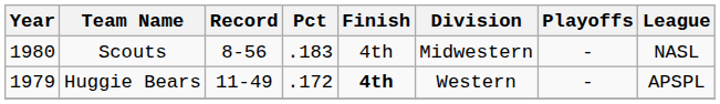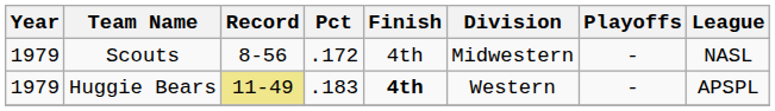Scouts | Year: 1980 -> 1979
Scouts | Pct: .183 -> .172
Huggie Bears | Record: no background -> khaki background
Huggie Bears | Pct: .172 -> .183
